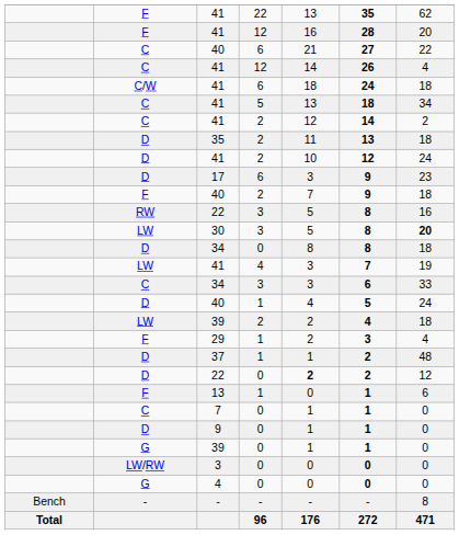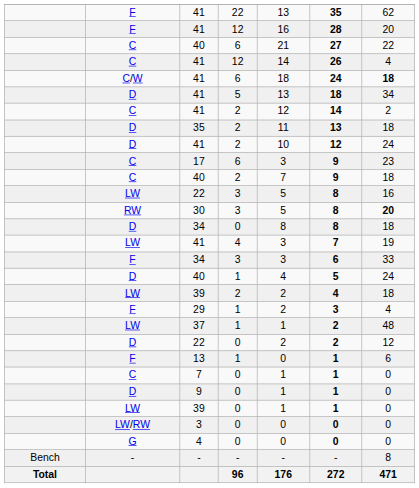41 / 6 | column 7: normal -> bold
41 / 5 | column 2: C -> D
17 | column 2: D -> C
40 / 2 | column 2: F -> C
22 / 3 | column 2: RW -> LW
30 | column 2: LW -> RW
34 / 3 | column 2: C -> F
37 | column 2: D -> LW
22 / 0 | column 5: bold -> normal
39 / 0 | column 2: G -> LW
